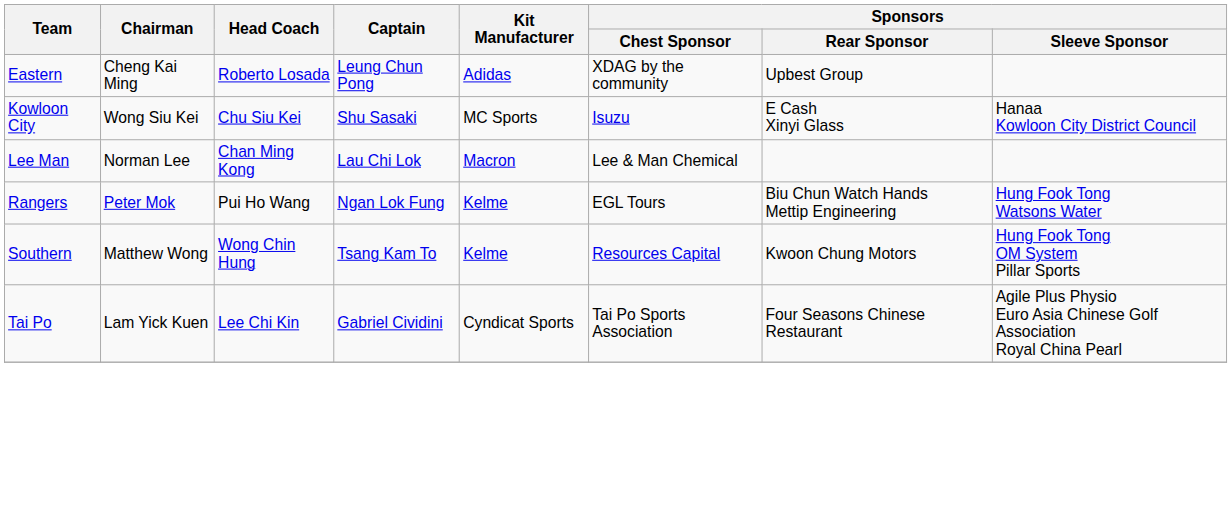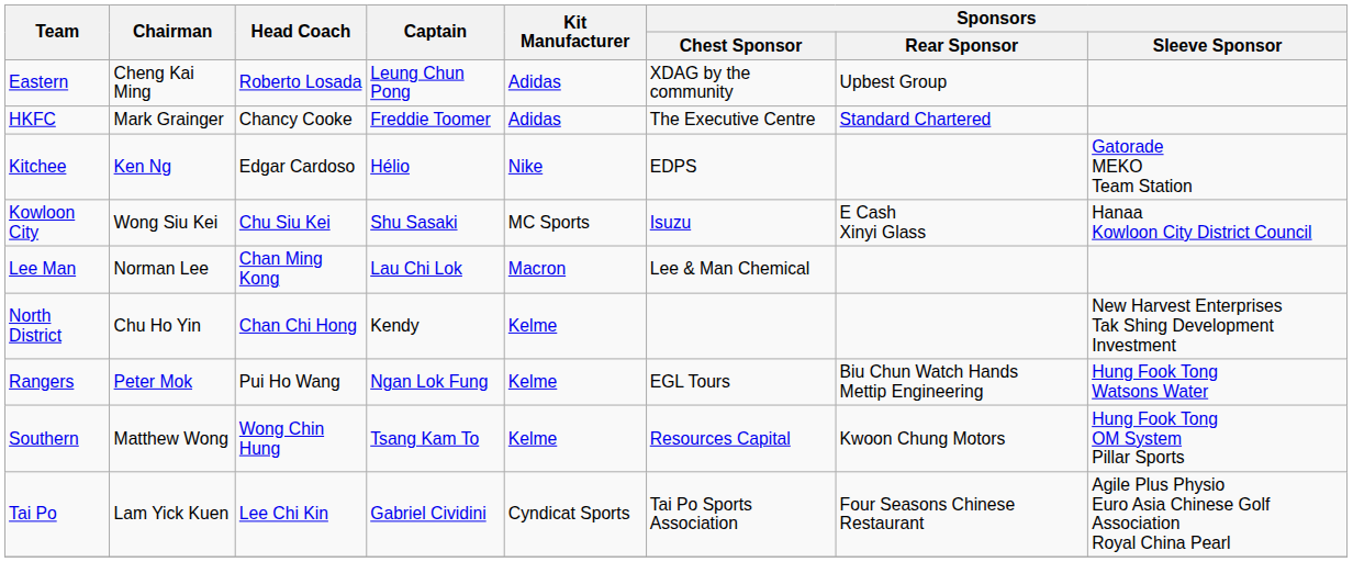+ row: HKFC | Mark Grainger | Chancy Cooke | Freddie Toomer | Adidas | The Executive Centre | Standard Chartered
+ row: Kitchee | Ken Ng | Edgar Cardoso | Hélio | Nike | EDPS | Gatorade MEKO Team Station
+ row: North District | Chu Ho Yin | Chan Chi Hong | Kendy | Kelme | New Harvest Enterprises Tak Shing Development Investment
